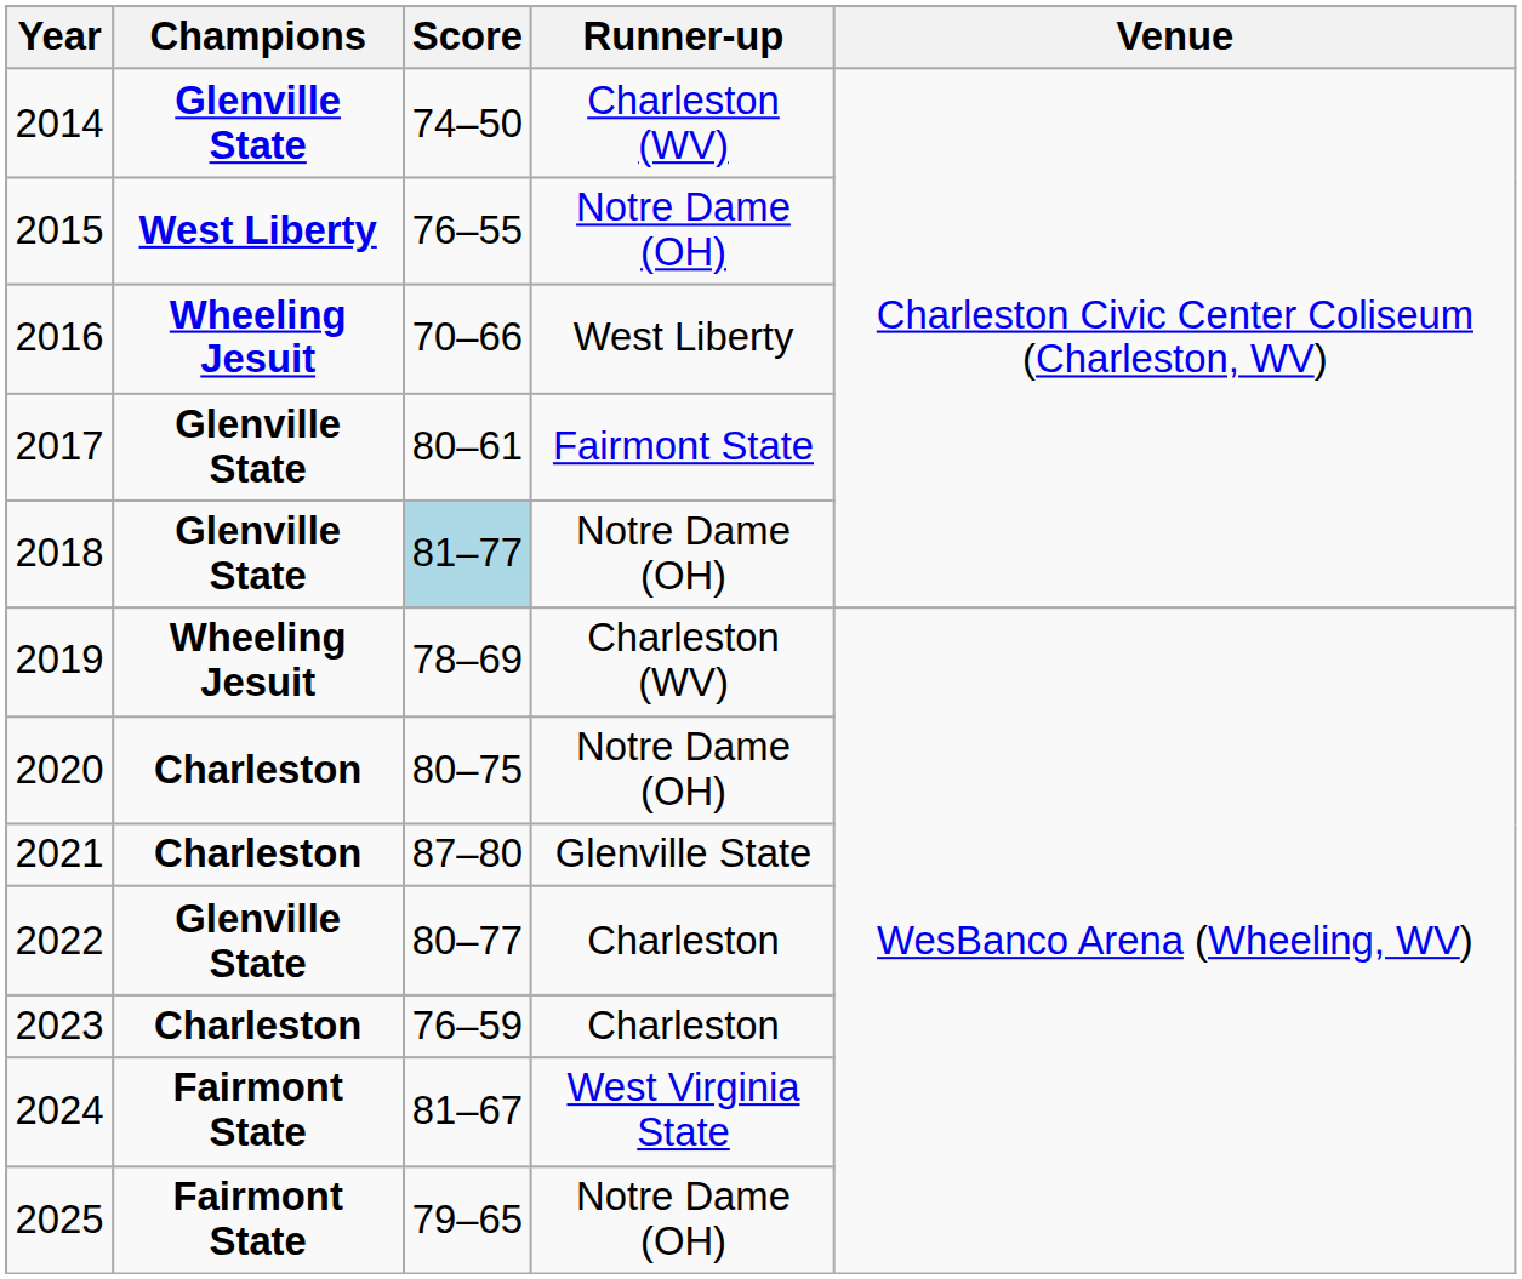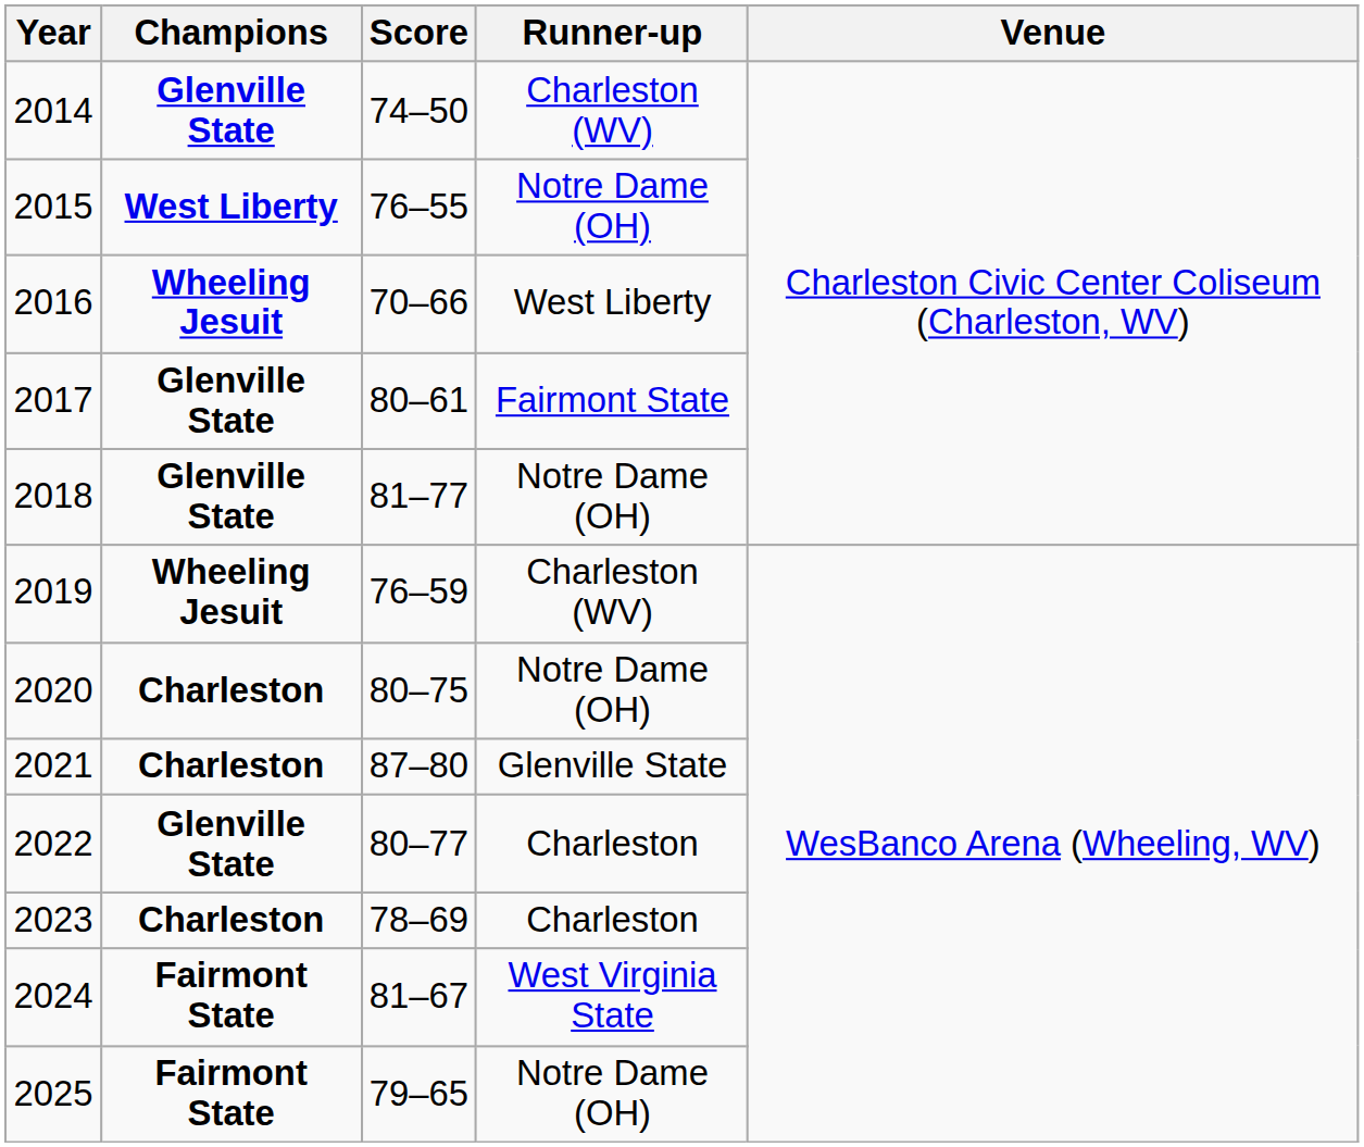2018 | Score: lightblue background -> no background
2019 | Score: 78–69 -> 76–59
2023 | Score: 76–59 -> 78–69
